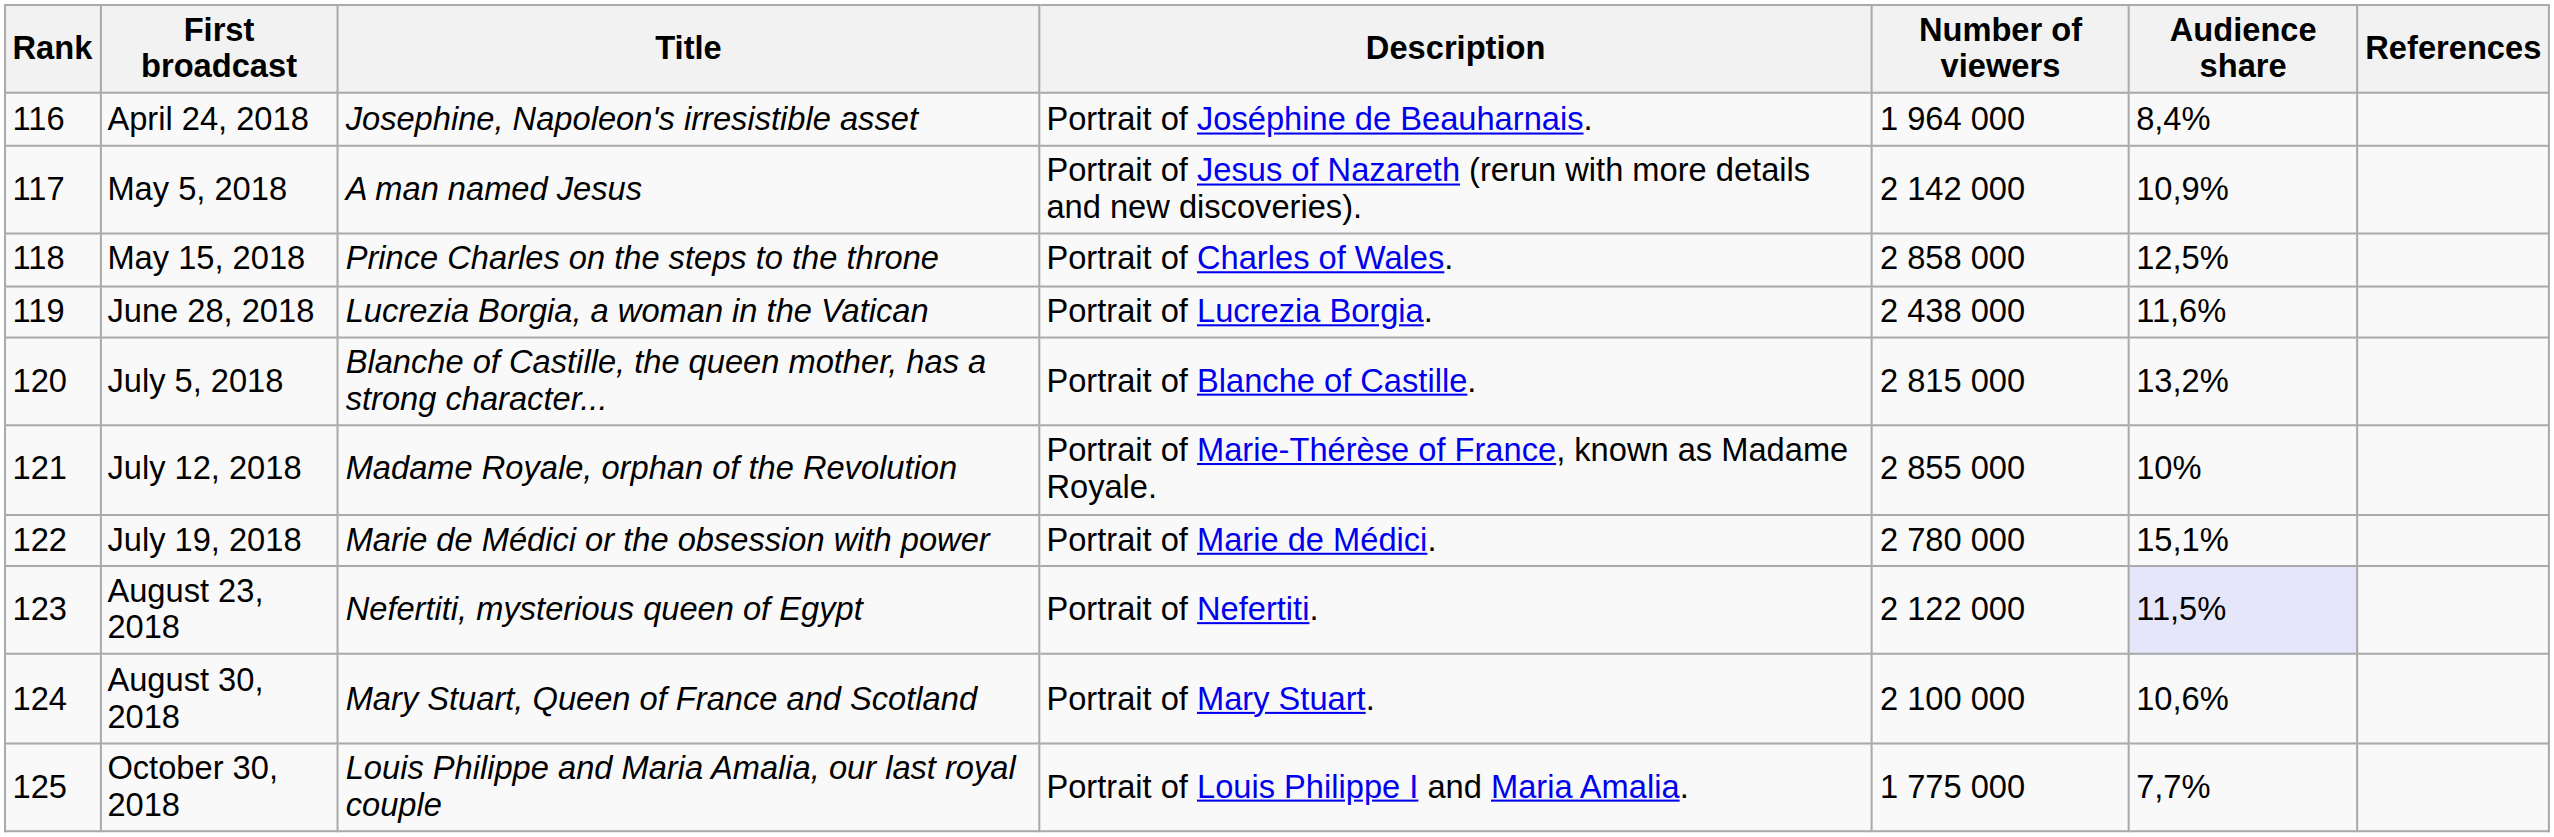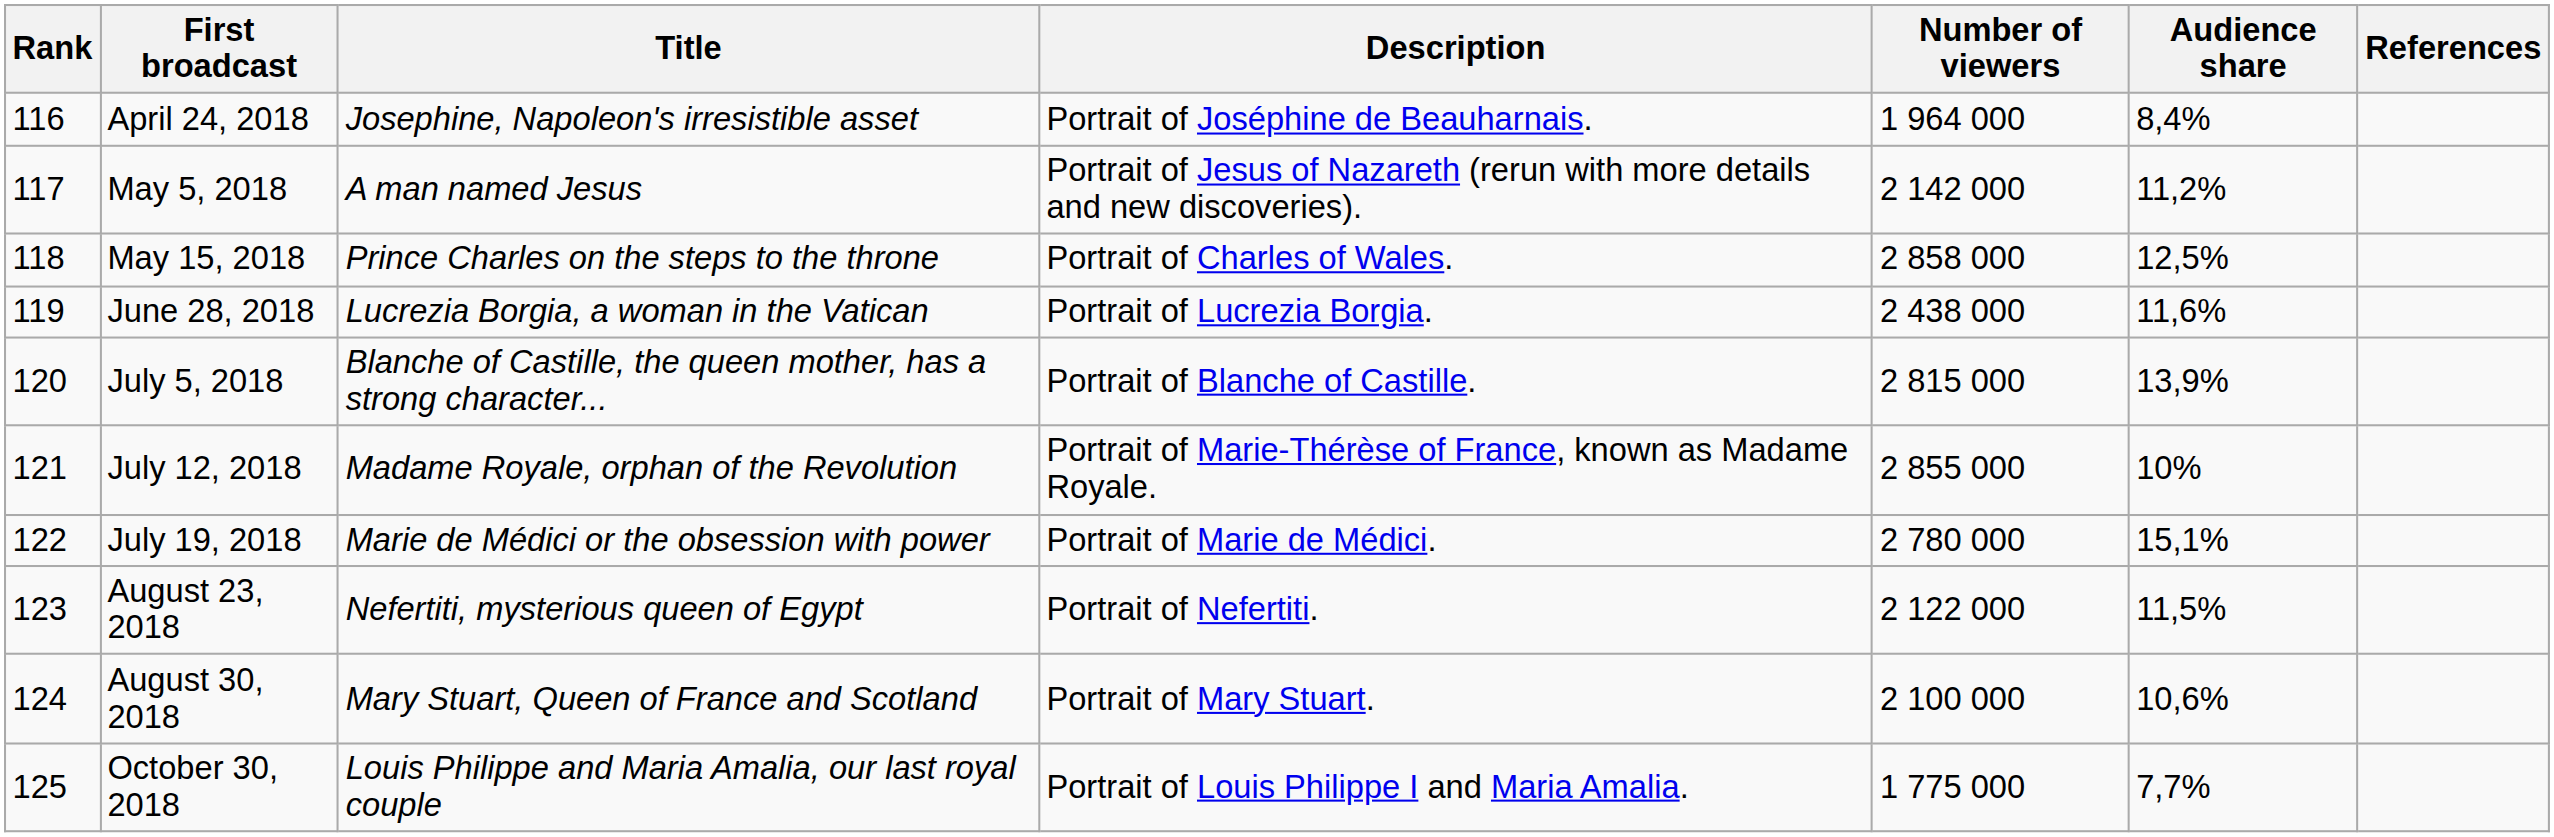May 5, 2018 | Audience share: 10,9% -> 11,2%
July 5, 2018 | Audience share: 13,2% -> 13,9%
August 23, 2018 | Audience share: lavender background -> no background
